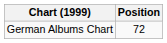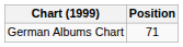German Albums Chart | Position: 72 -> 71
